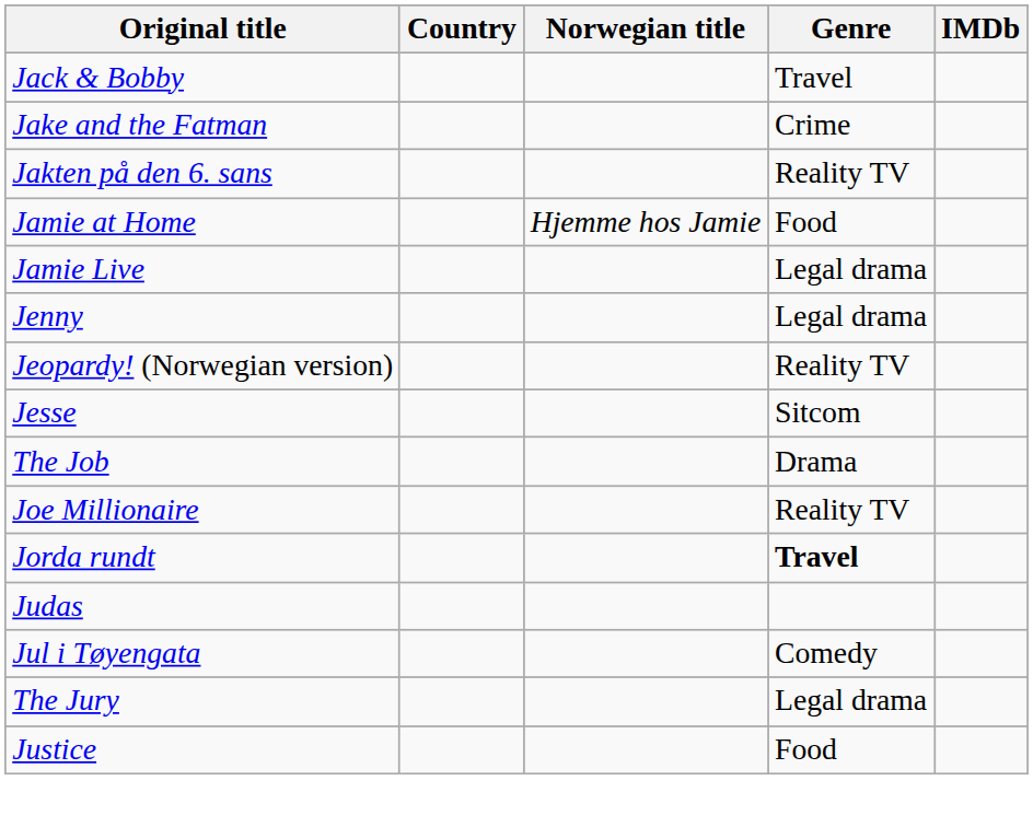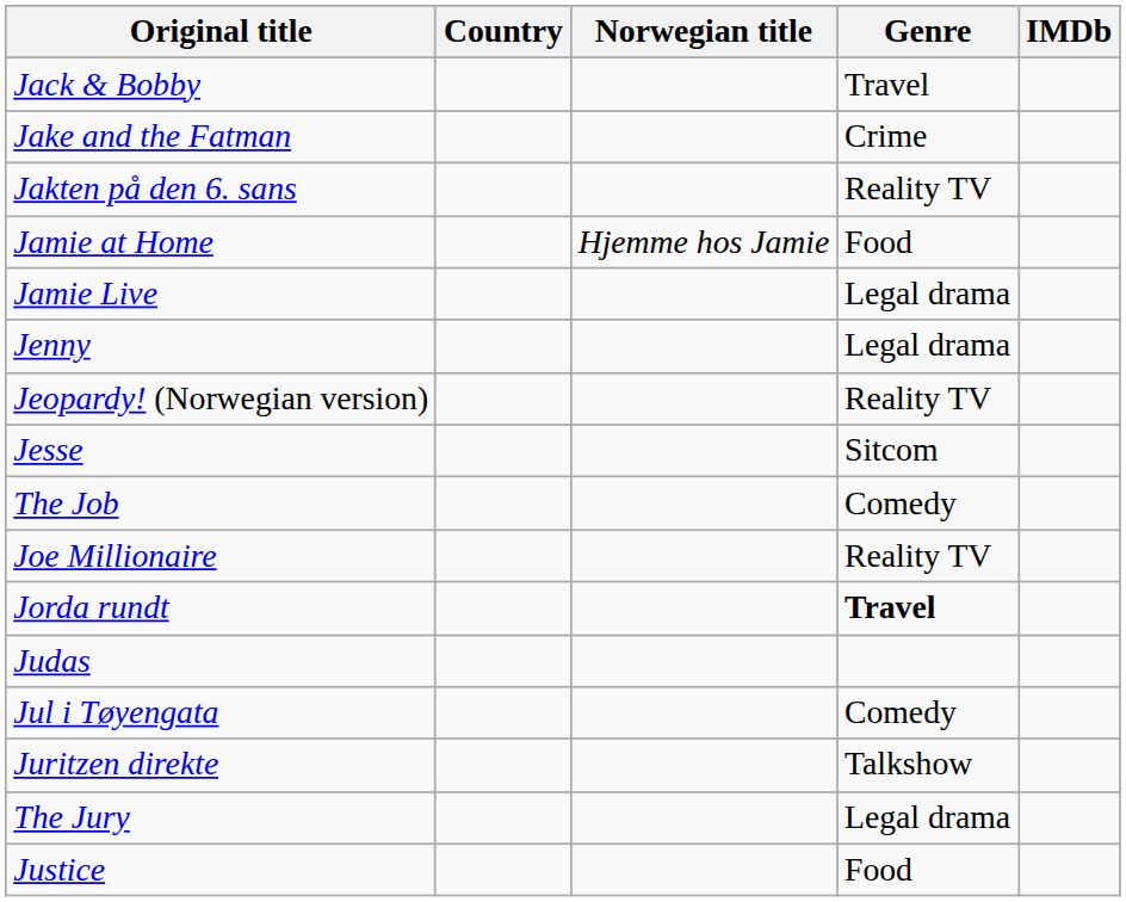The Job | Genre: Drama -> Comedy
+ row: Juritzen direkte | Talkshow
